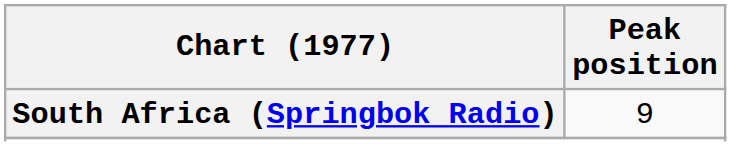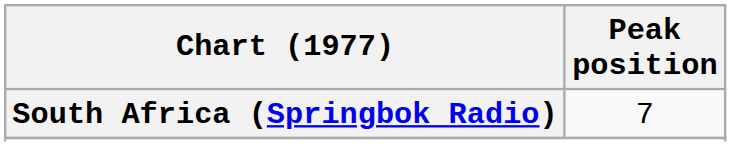South Africa (Springbok Radio) | Peak position: 9 -> 7
